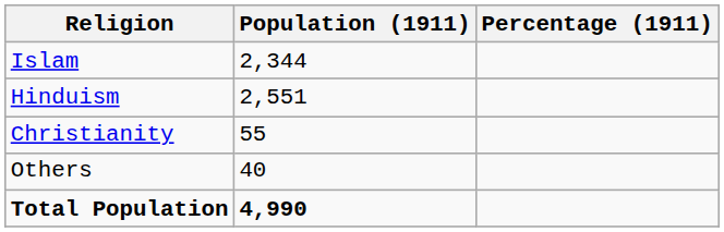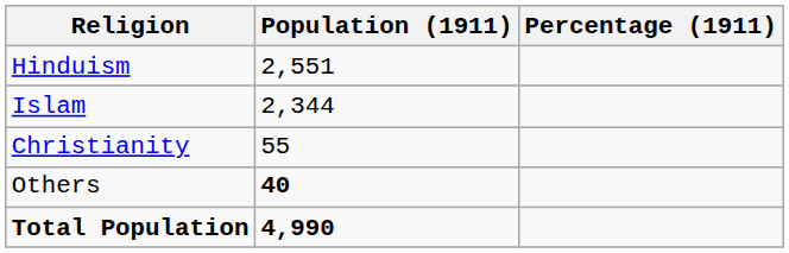rows swapped: Hinduism <-> Islam
Others | Population (1911): normal -> bold
